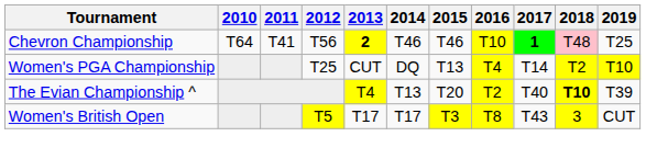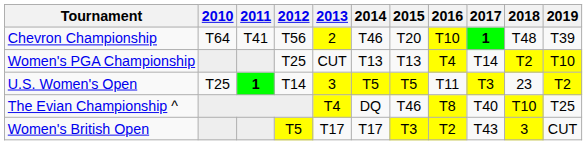Chevron Championship | 2013: bold -> normal
Chevron Championship | 2015: T46 -> T20
Chevron Championship | 2018: pink background -> no background
Chevron Championship | 2019: T25 -> T39
Women's PGA Championship | 2014: DQ -> T13
+ row: U.S. Women's Open | T25 | 1 | T14 | 3 | T5 | T5 | T11 | T3 | 23 | T2
The Evian Championship ^ | 2014: T13 -> DQ
The Evian Championship ^ | 2015: T20 -> T46
The Evian Championship ^ | 2016: T2 -> T8
The Evian Championship ^ | 2018: bold -> normal
The Evian Championship ^ | 2019: T39 -> T25
Women's British Open | 2016: T8 -> T2
